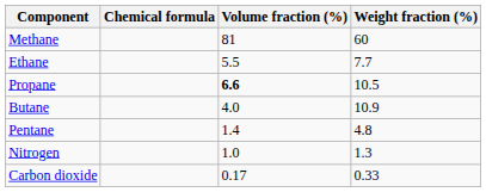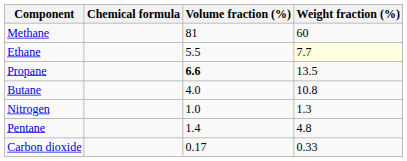Ethane | Weight fraction (%): no background -> lightyellow background
Propane | Weight fraction (%): 10.5 -> 13.5
Butane | Weight fraction (%): 10.9 -> 10.8
rows swapped: Pentane <-> Nitrogen
